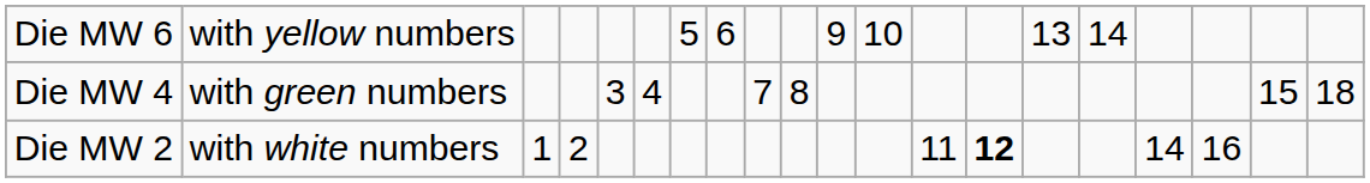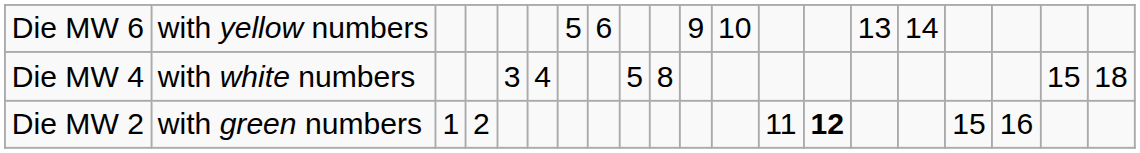Die MW 4 | column 2: with green numbers -> with white numbers
Die MW 4 | column 9: 7 -> 5
Die MW 2 | column 2: with white numbers -> with green numbers
Die MW 2 | column 17: 14 -> 15
